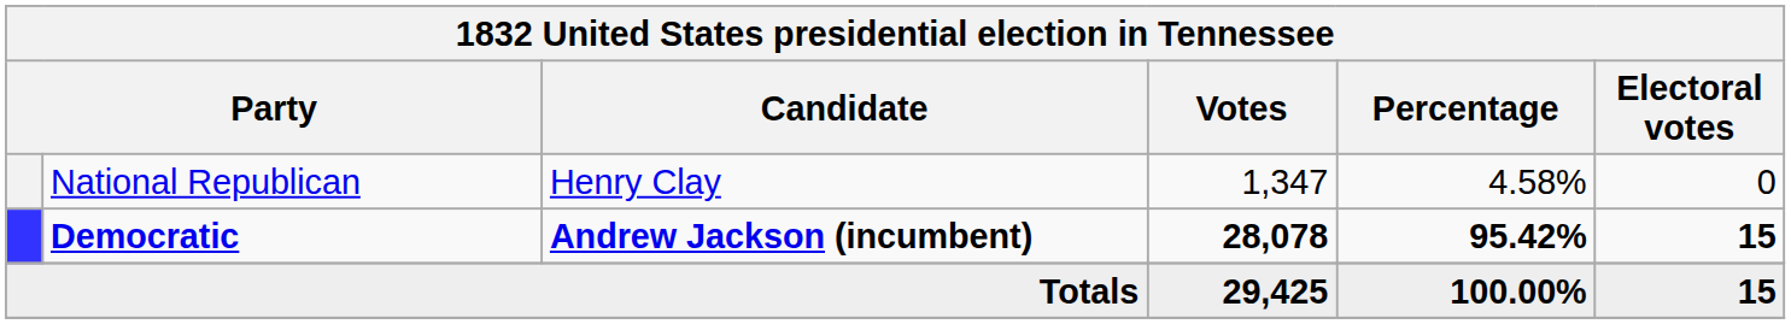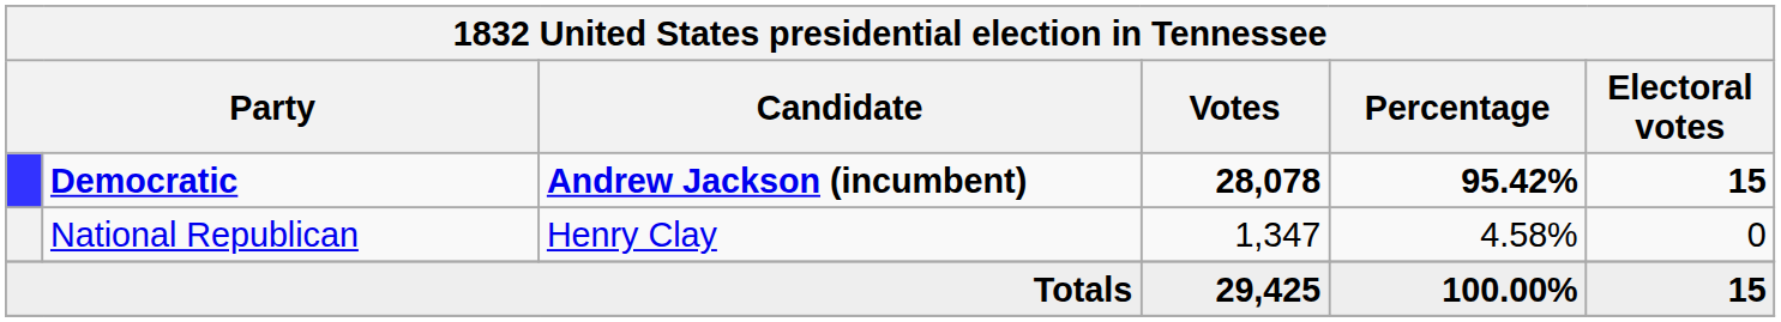rows swapped: Democratic <-> National Republican
